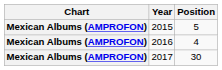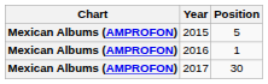2016 | Position: 4 -> 1
